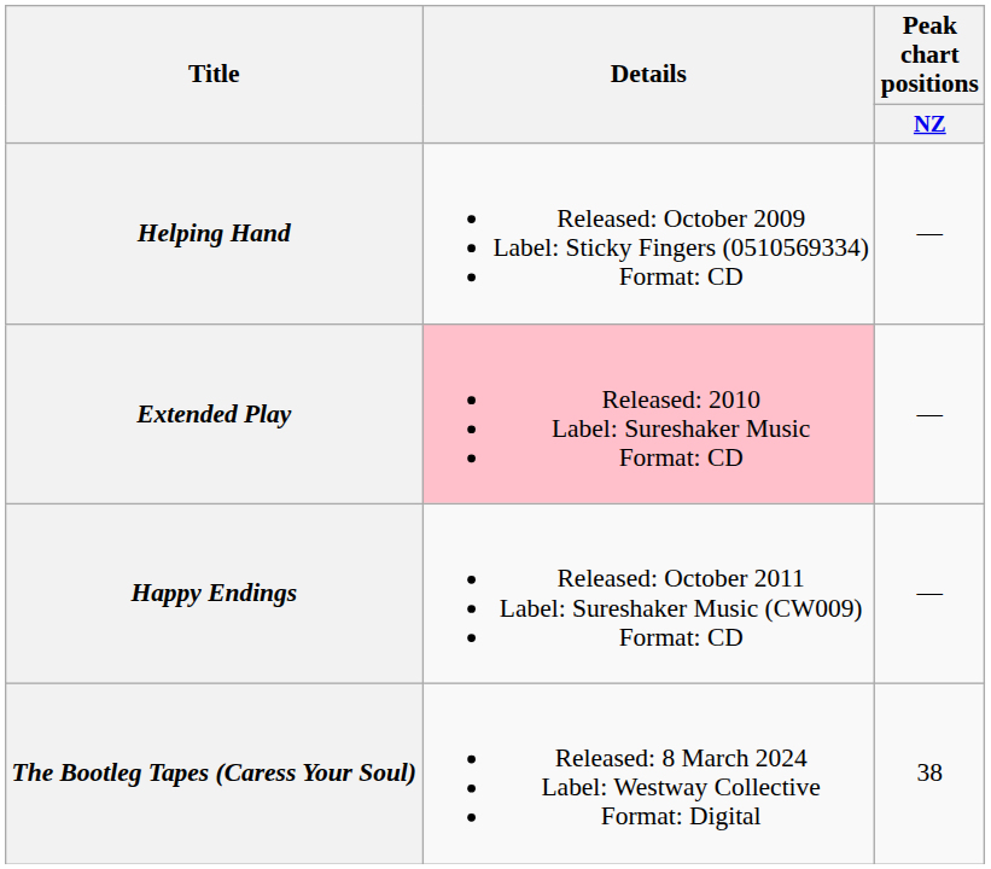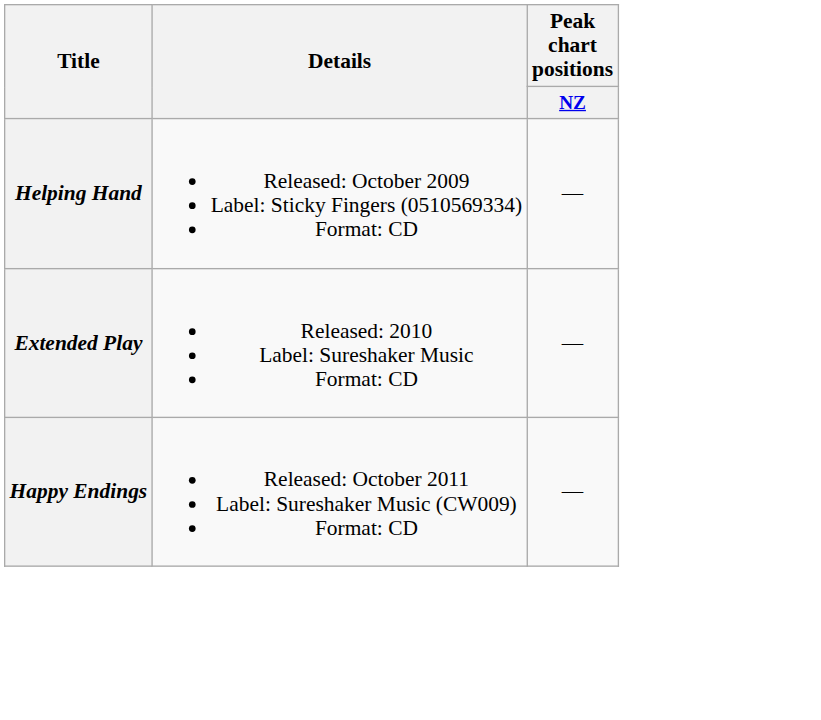Extended Play | Details: pink background -> no background
- row: The Bootleg Tapes (Caress Your Soul) | Released: 8 March 2024 Label: Westway Collective Format: Digital | 38
